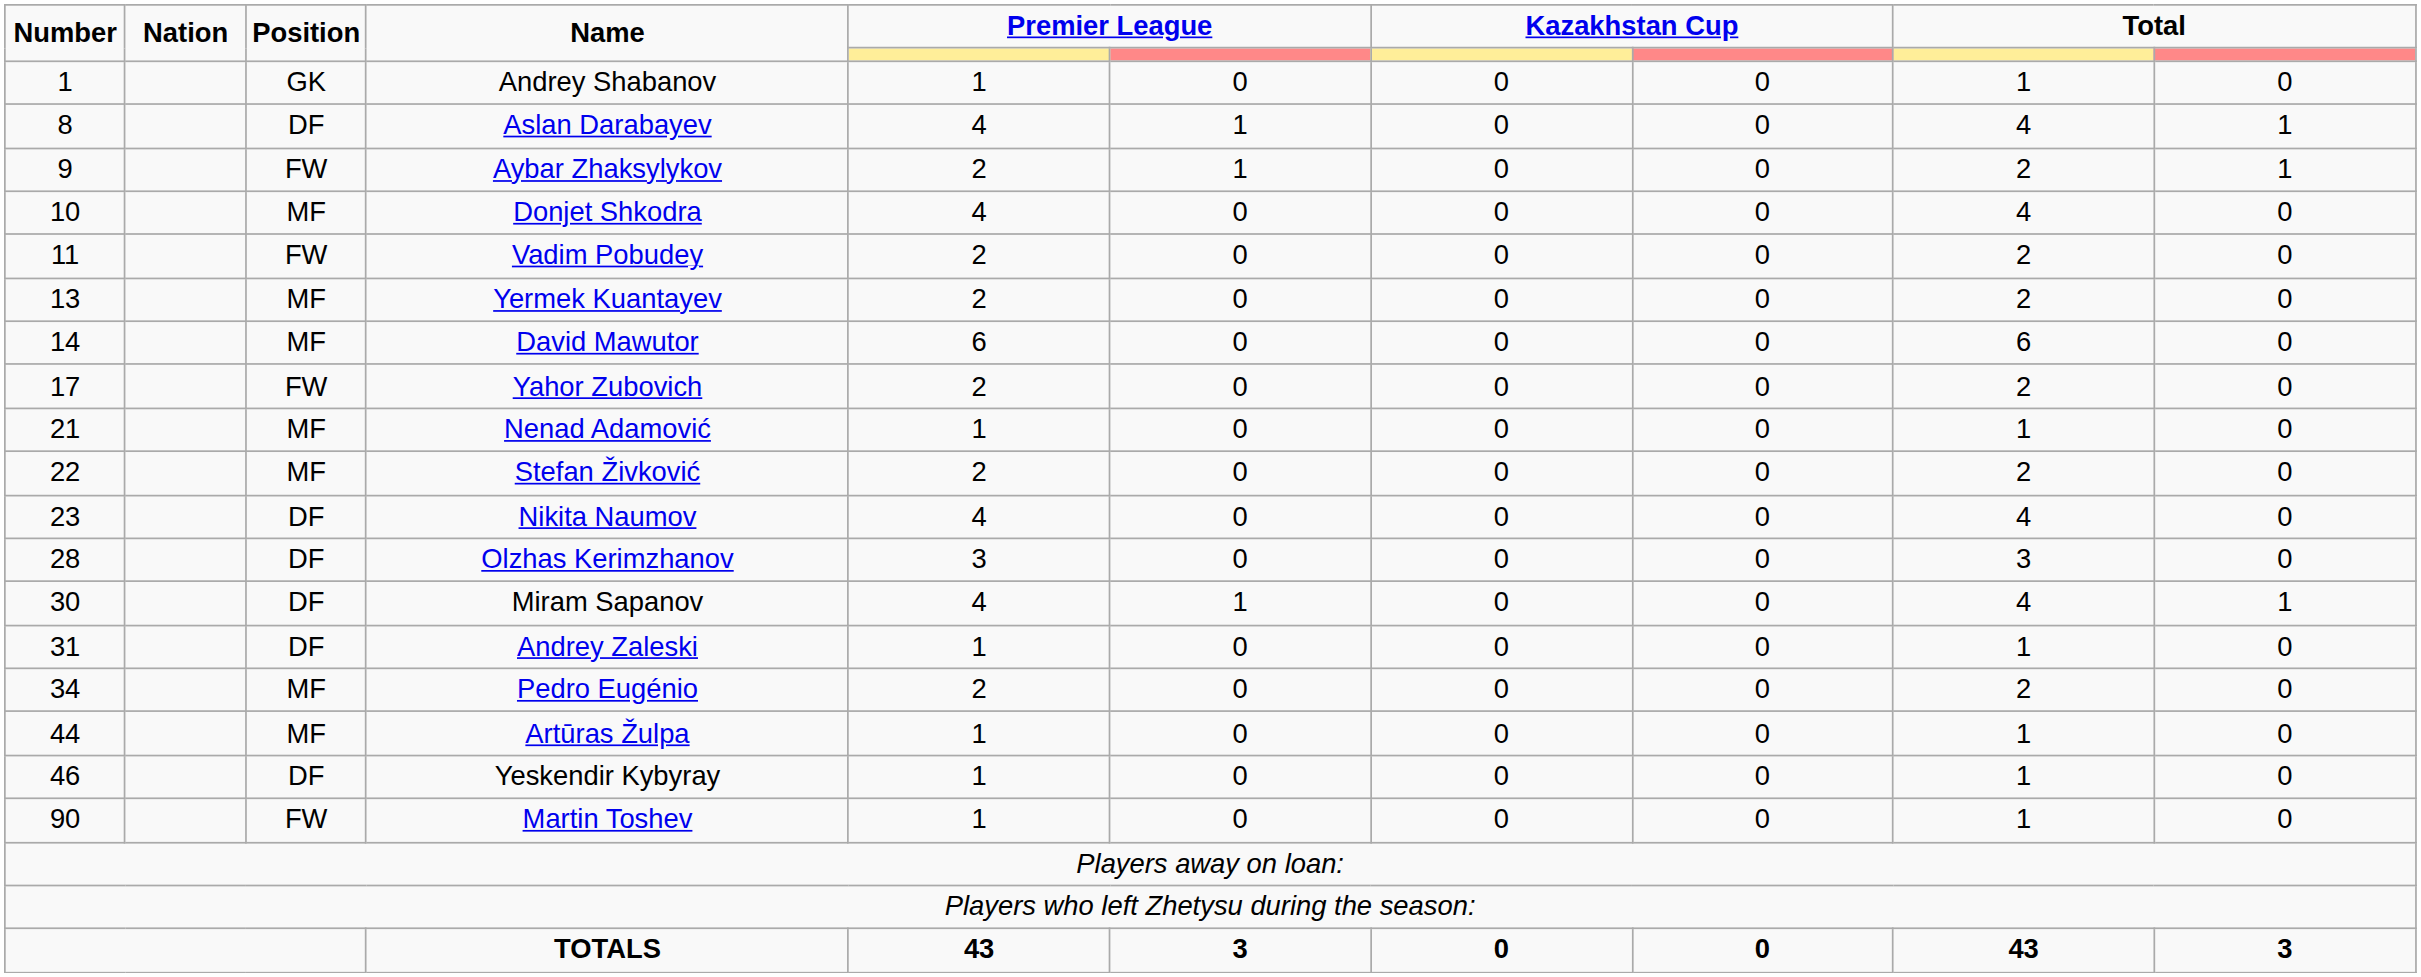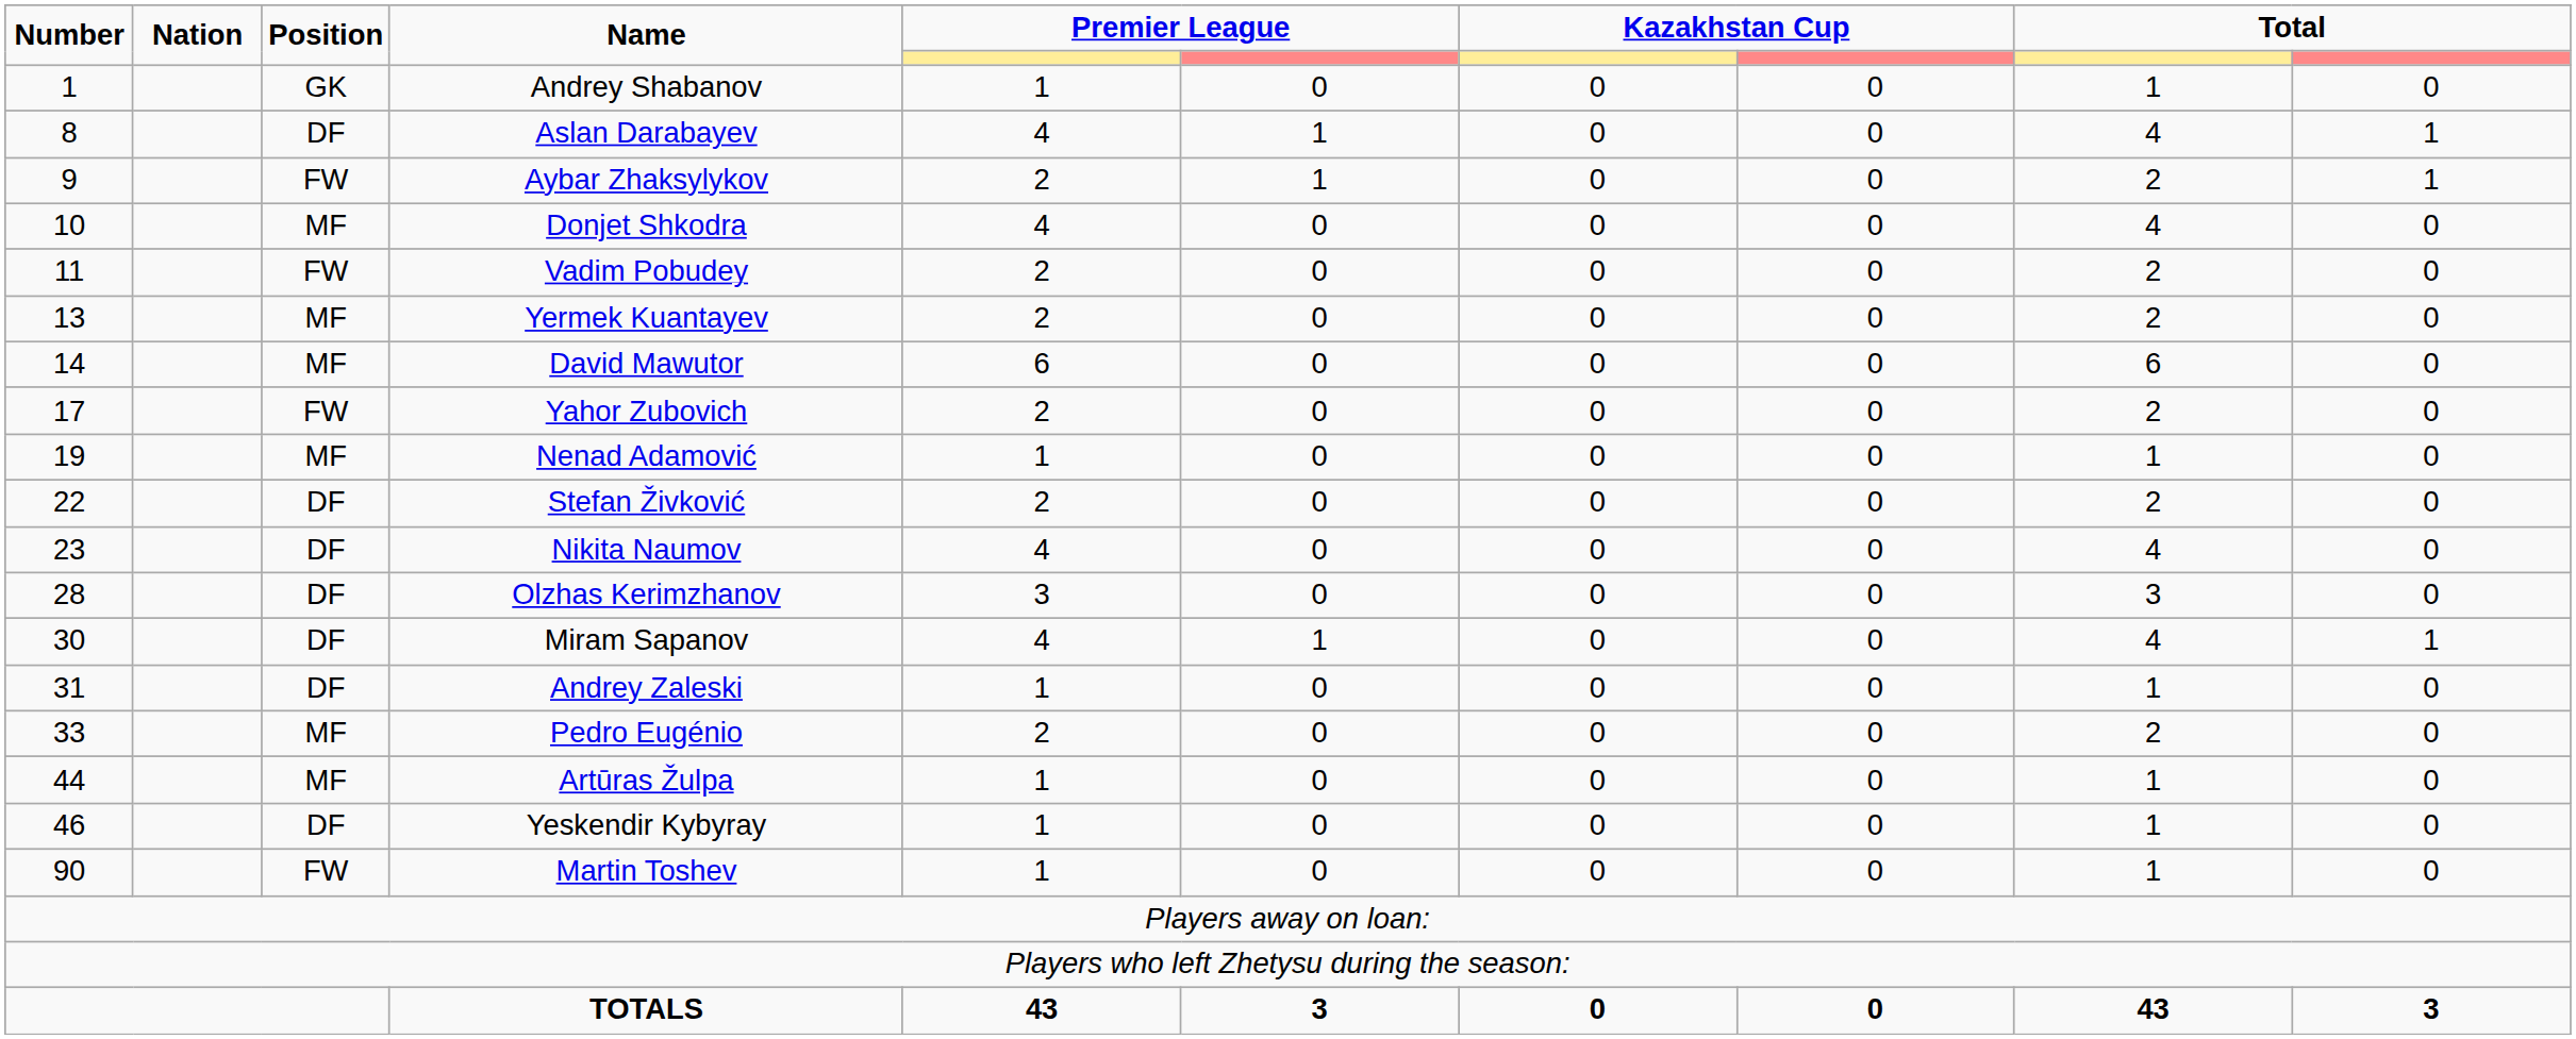Nenad Adamović | Number: 21 -> 19
Stefan Živković | Position: MF -> DF
Pedro Eugénio | Number: 34 -> 33
